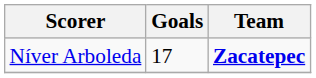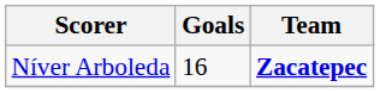Níver Arboleda | Goals: 17 -> 16
